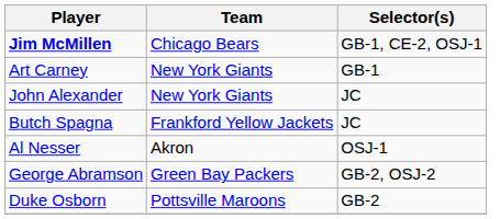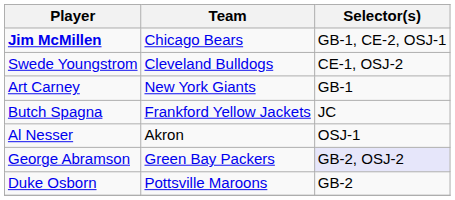+ row: Swede Youngstrom | Cleveland Bulldogs | CE-1, OSJ-2
- row: John Alexander | New York Giants | JC
George Abramson | Selector(s): no background -> lavender background
